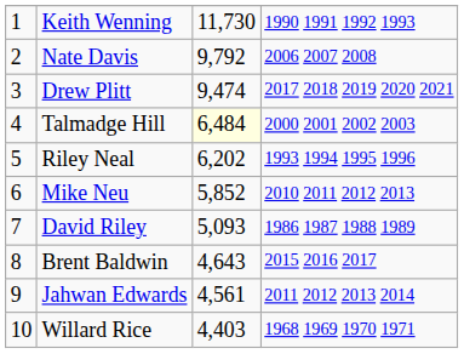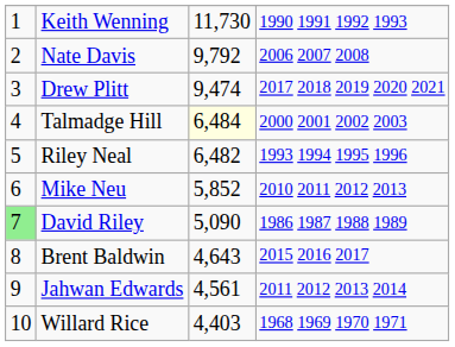Riley Neal | column 3: 6,202 -> 6,482
David Riley | column 1: no background -> lightgreen background
David Riley | column 3: 5,093 -> 5,090
